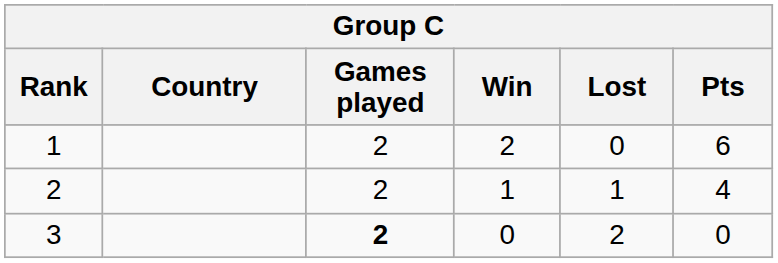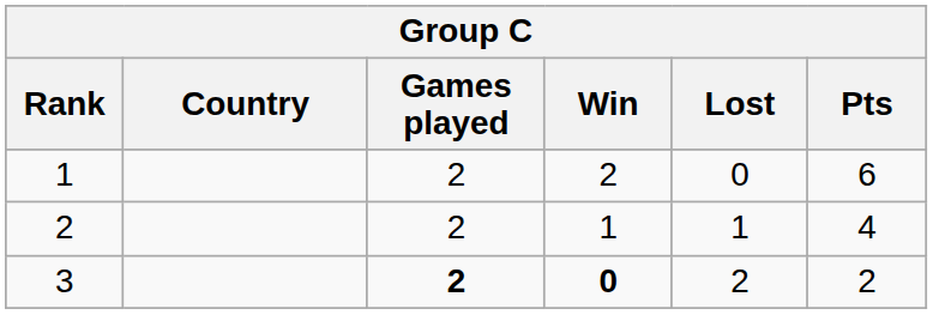3 | Win: normal -> bold
3 | Pts: 0 -> 2
